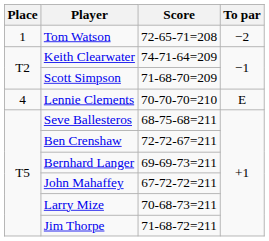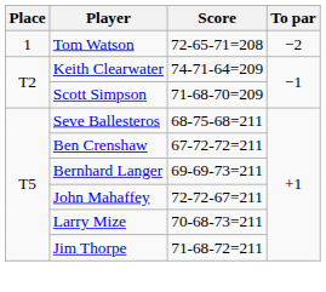- row: 4 | Lennie Clements | 70-70-70=210 | E
Ben Crenshaw | Score: 72-72-67=211 -> 67-72-72=211
John Mahaffey | Score: 67-72-72=211 -> 72-72-67=211
